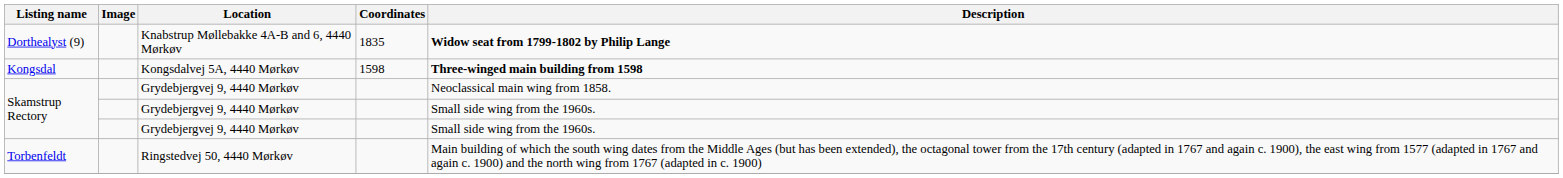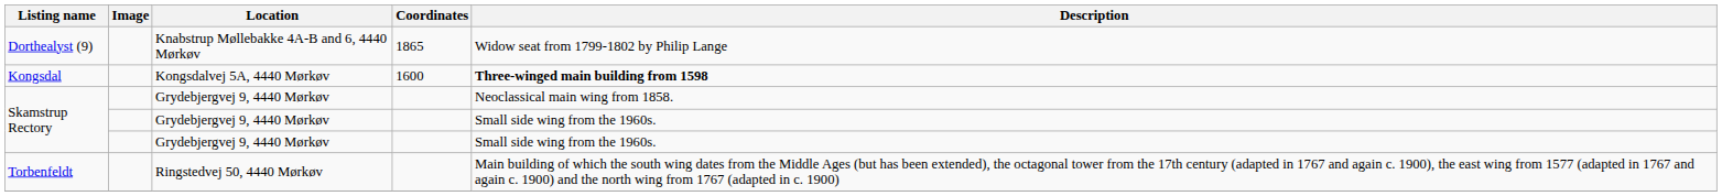Dorthealyst (9) | Coordinates: 1835 -> 1865
Dorthealyst (9) | Description: bold -> normal
Kongsdal | Coordinates: 1598 -> 1600
